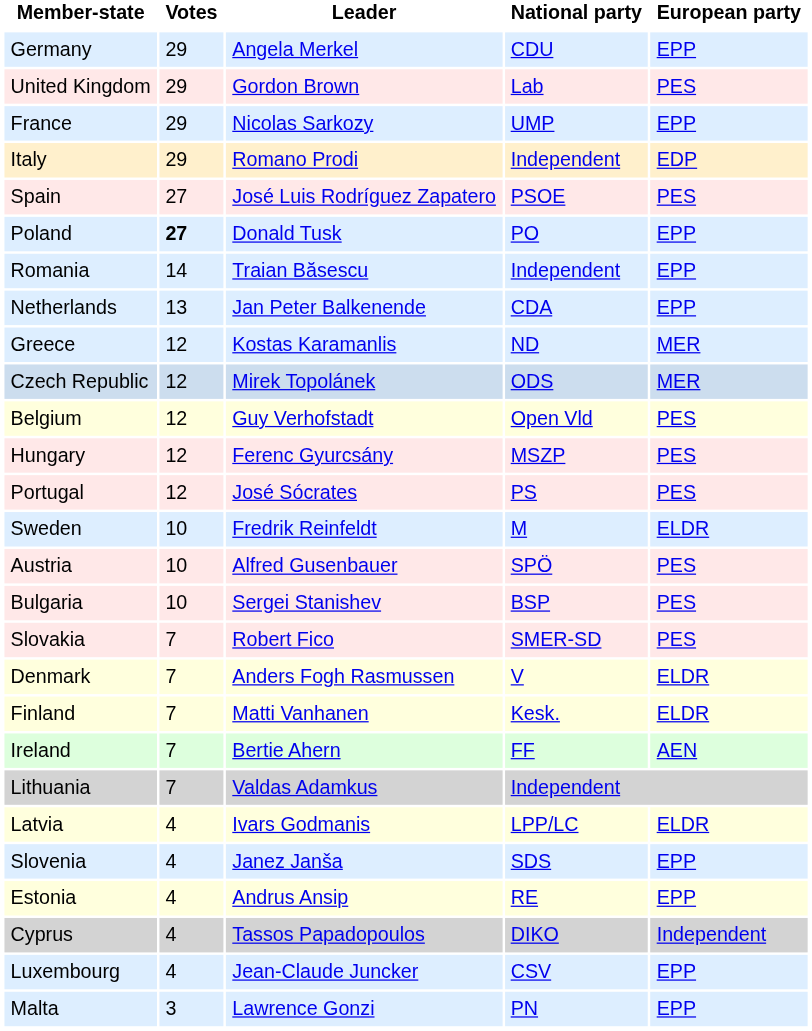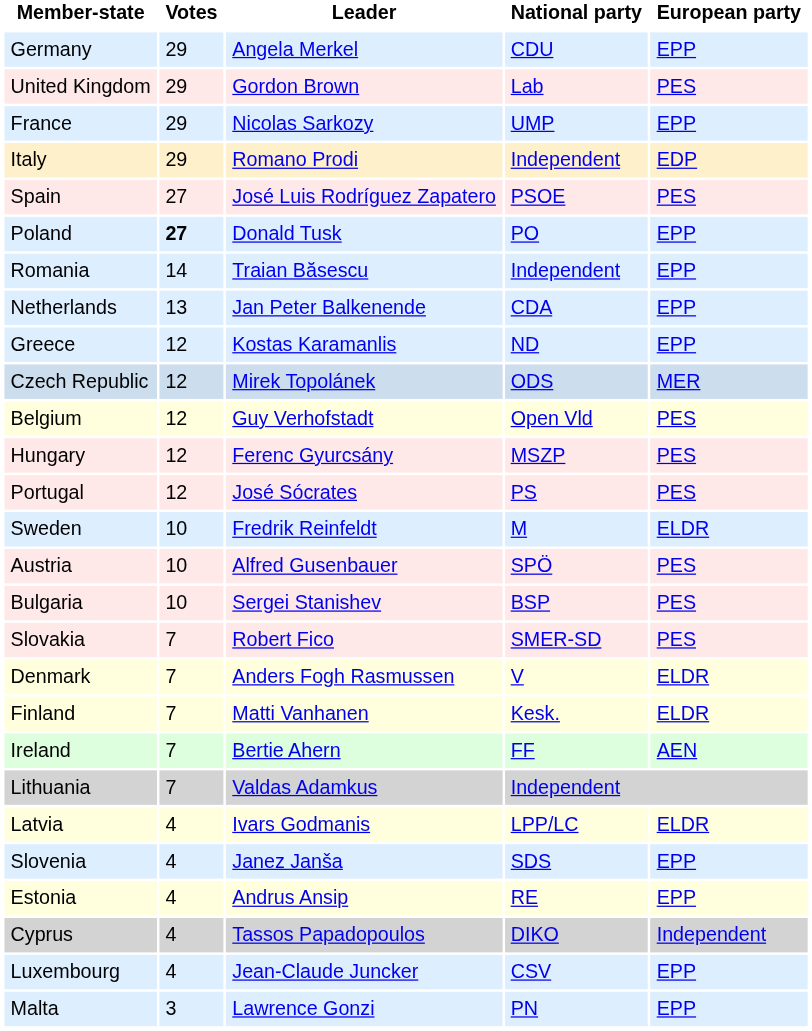Greece | European party: MER -> EPP
